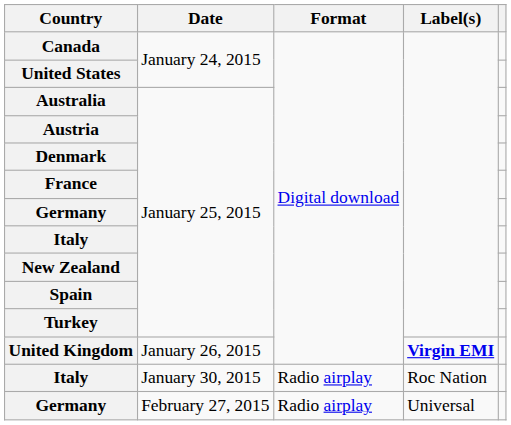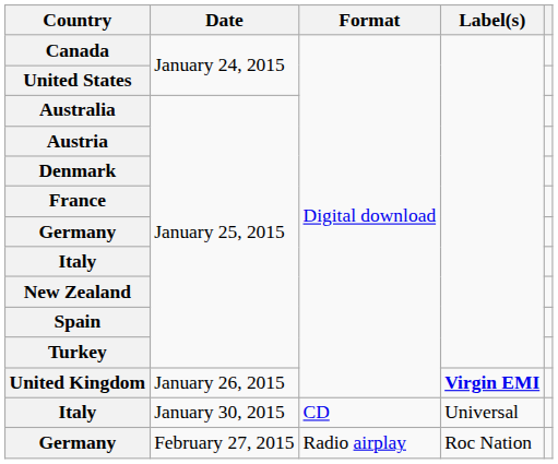Italy / January 30, 2015 | Format: Radio airplay -> CD
Italy / January 30, 2015 | Label(s): Roc Nation -> Universal
Germany / February 27, 2015 | Label(s): Universal -> Roc Nation
